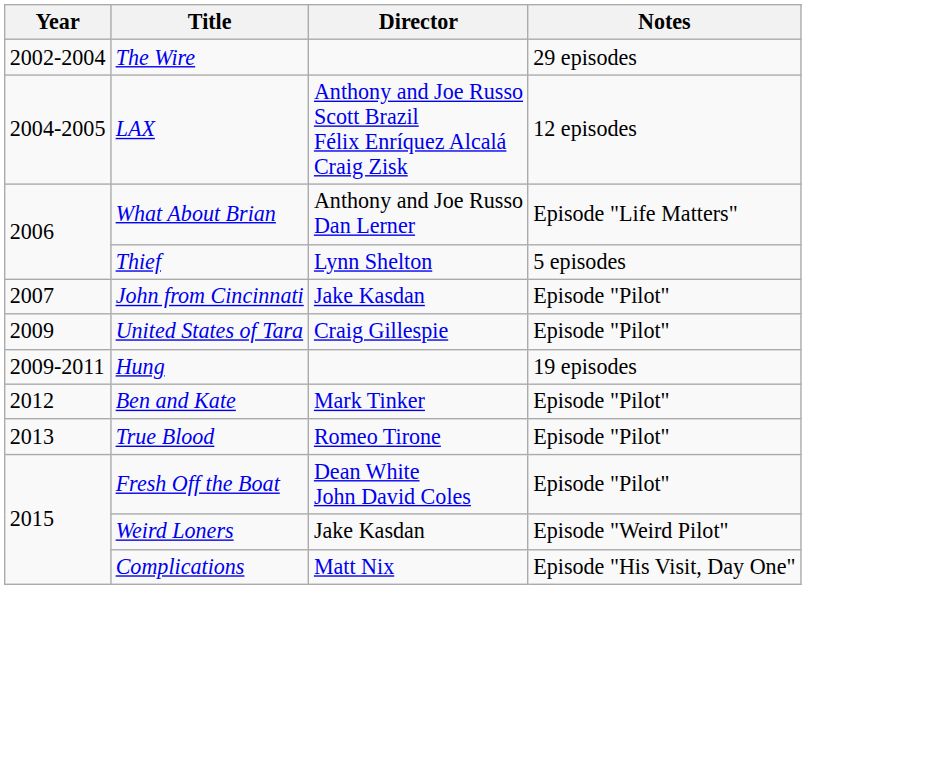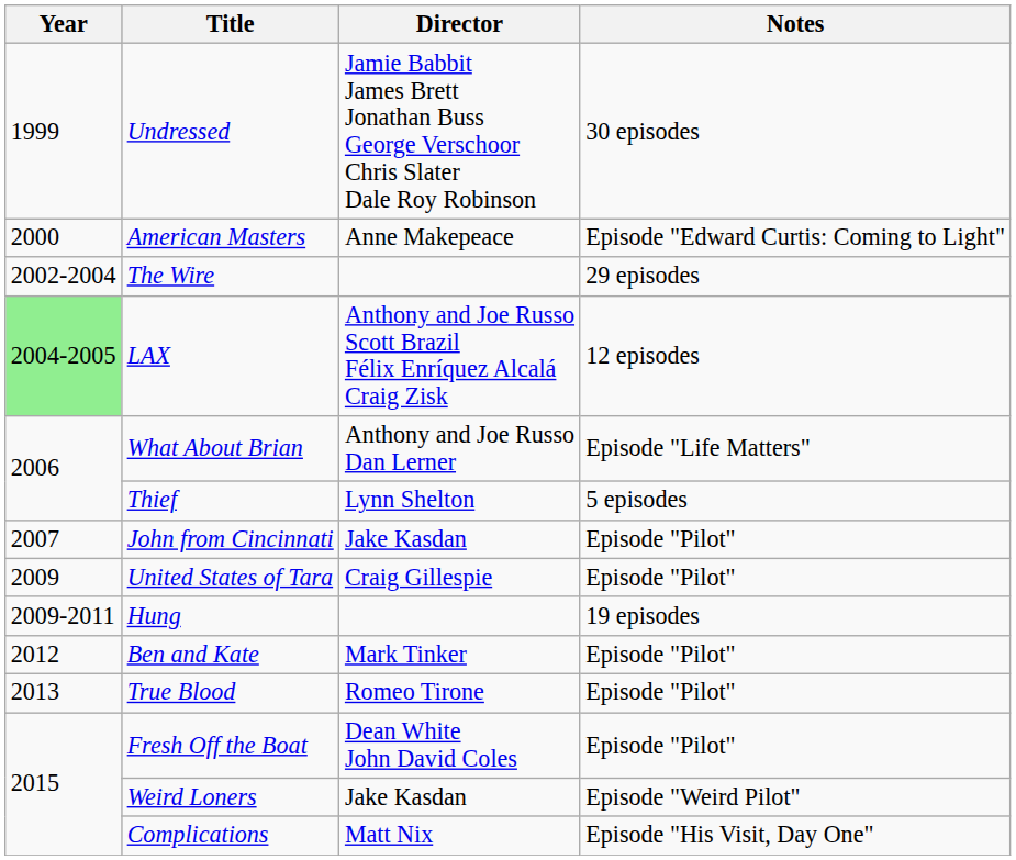+ row: 1999 | Undressed | Jamie Babbit James Brett Jonathan Buss George Verschoor Chris Slater Dale Roy Robinson | 30 episodes
+ row: 2000 | American Masters | Anne Makepeace | Episode "Edward Curtis: Coming to Light"
LAX | Year: no background -> lightgreen background
